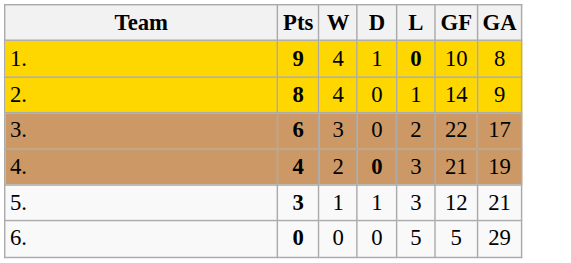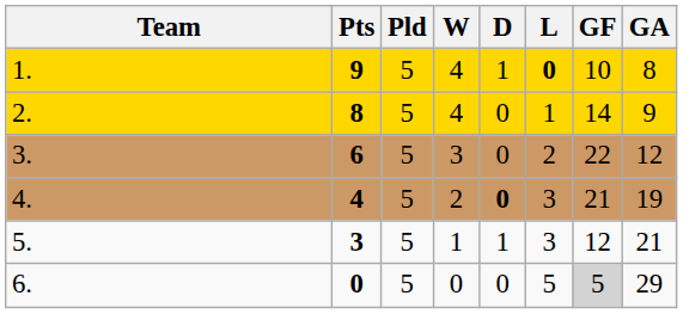+ column: Pld | 5 | 5 | 5 | 5 | 5 | 5
3. | GA: 17 -> 12
6. | GF: no background -> lightgrey background
